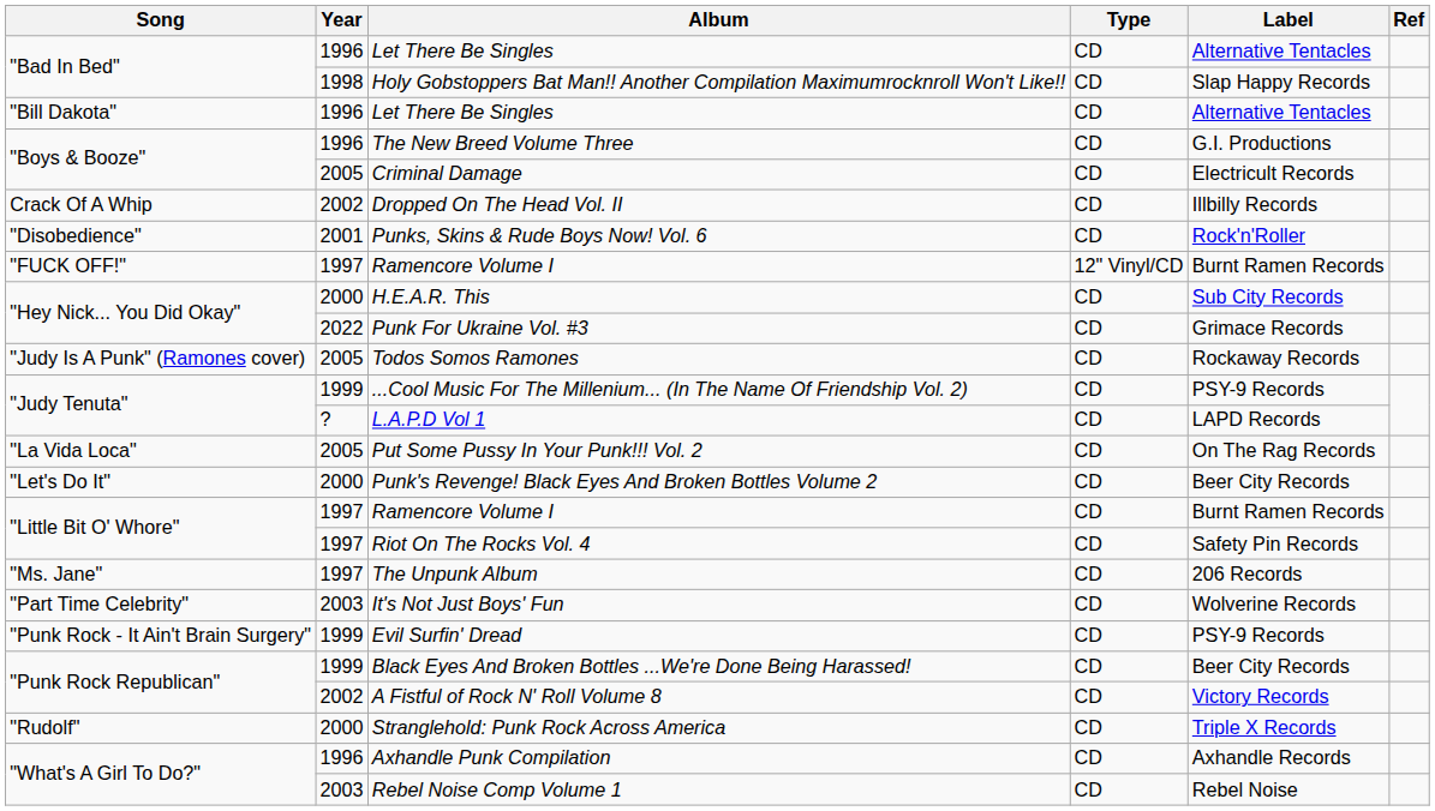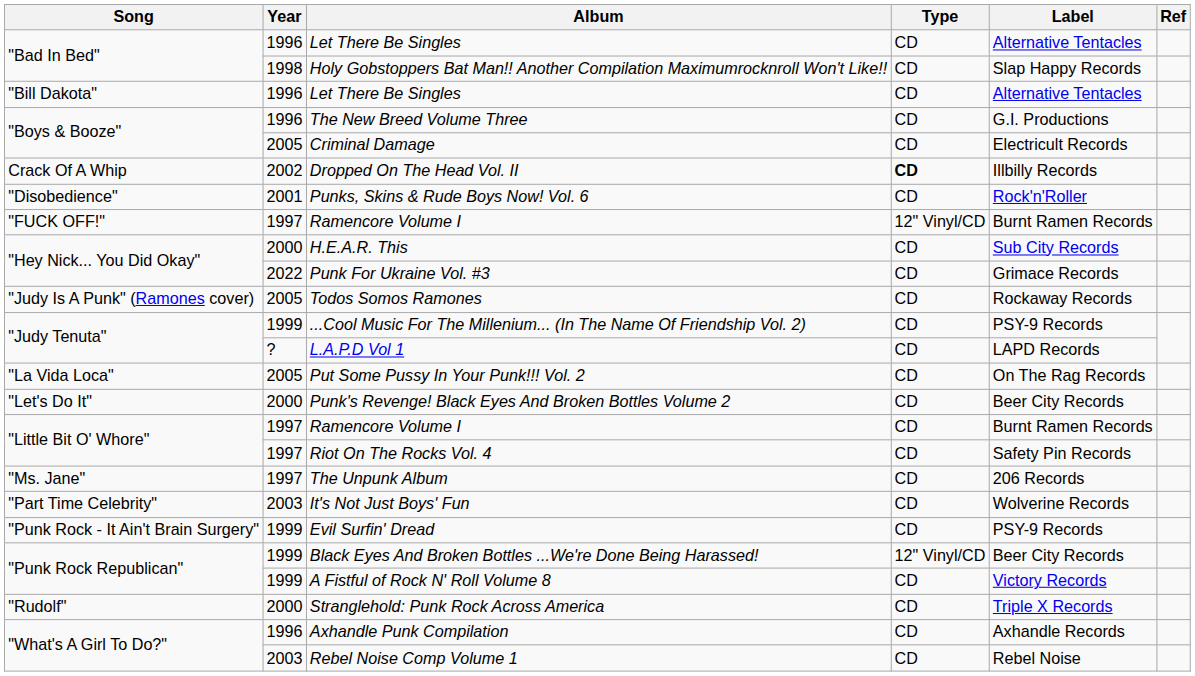Dropped On The Head Vol. II | Type: normal -> bold
Black Eyes And Broken Bottles ...We're Done Being Harassed! | Type: CD -> 12" Vinyl/CD
A Fistful of Rock N' Roll Volume 8 | Year: 2002 -> 1999
